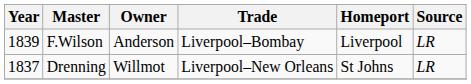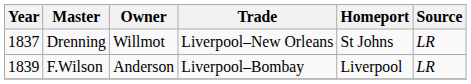rows swapped: Drenning <-> F.Wilson
